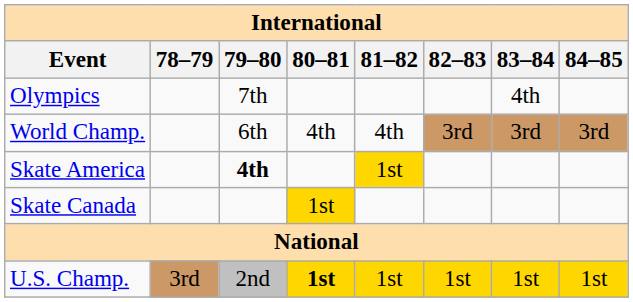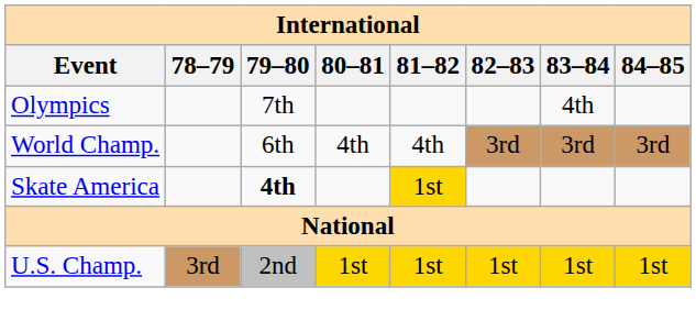- row: Skate Canada | 1st
U.S. Champ. | 80–81: bold -> normal
